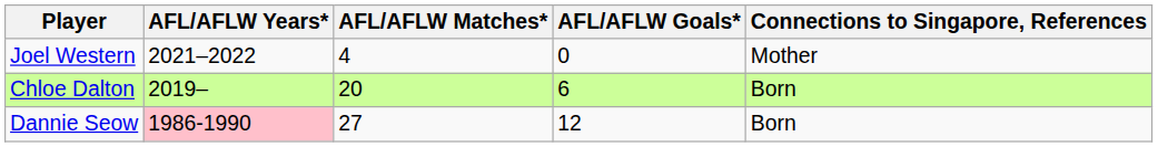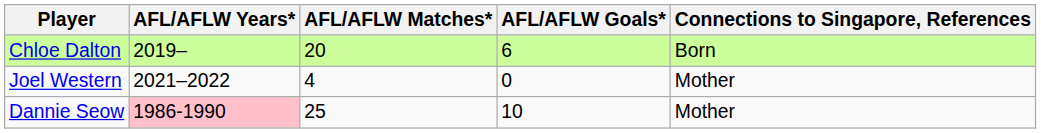rows swapped: Joel Western <-> Chloe Dalton
Dannie Seow | AFL/AFLW Matches*: 27 -> 25
Dannie Seow | AFL/AFLW Goals*: 12 -> 10
Dannie Seow | Connections to Singapore, References: Born -> Mother
